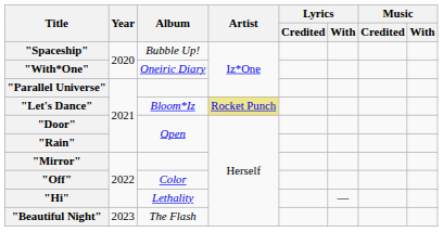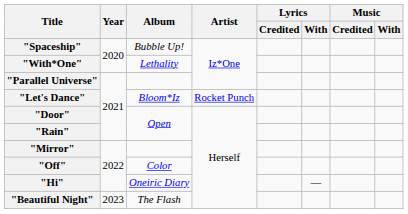"With*One" | Album: Oneiric Diary -> Lethality
"Let's Dance" | Artist: khaki background -> no background
"Hi" | Album: Lethality -> Oneiric Diary
